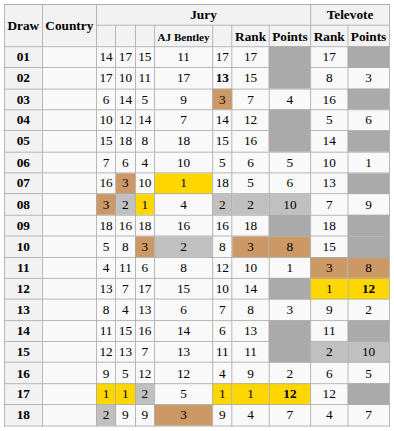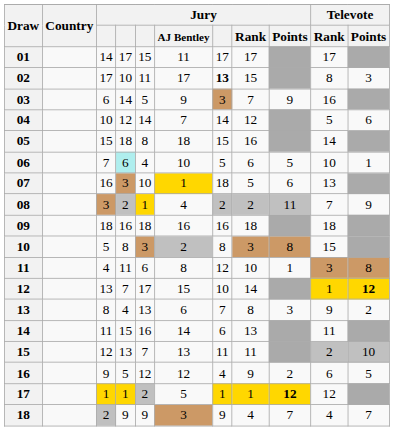03 | Jury / Points: 4 -> 9
06 | column 4: no background -> paleturquoise background
08 | Jury / Points: 10 -> 11
